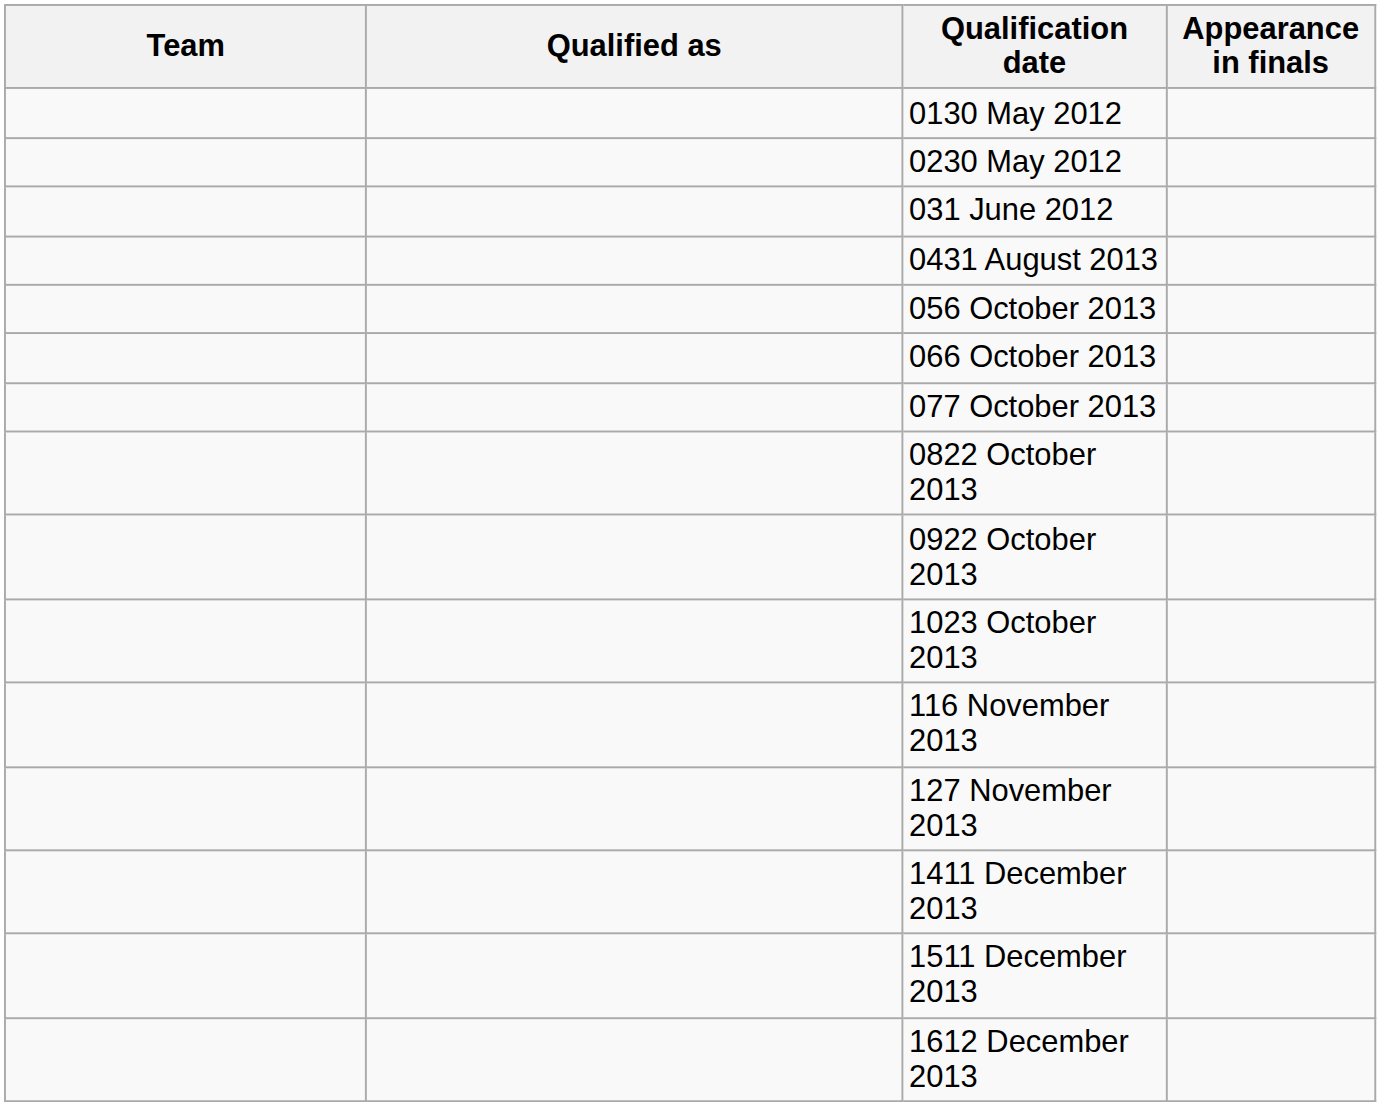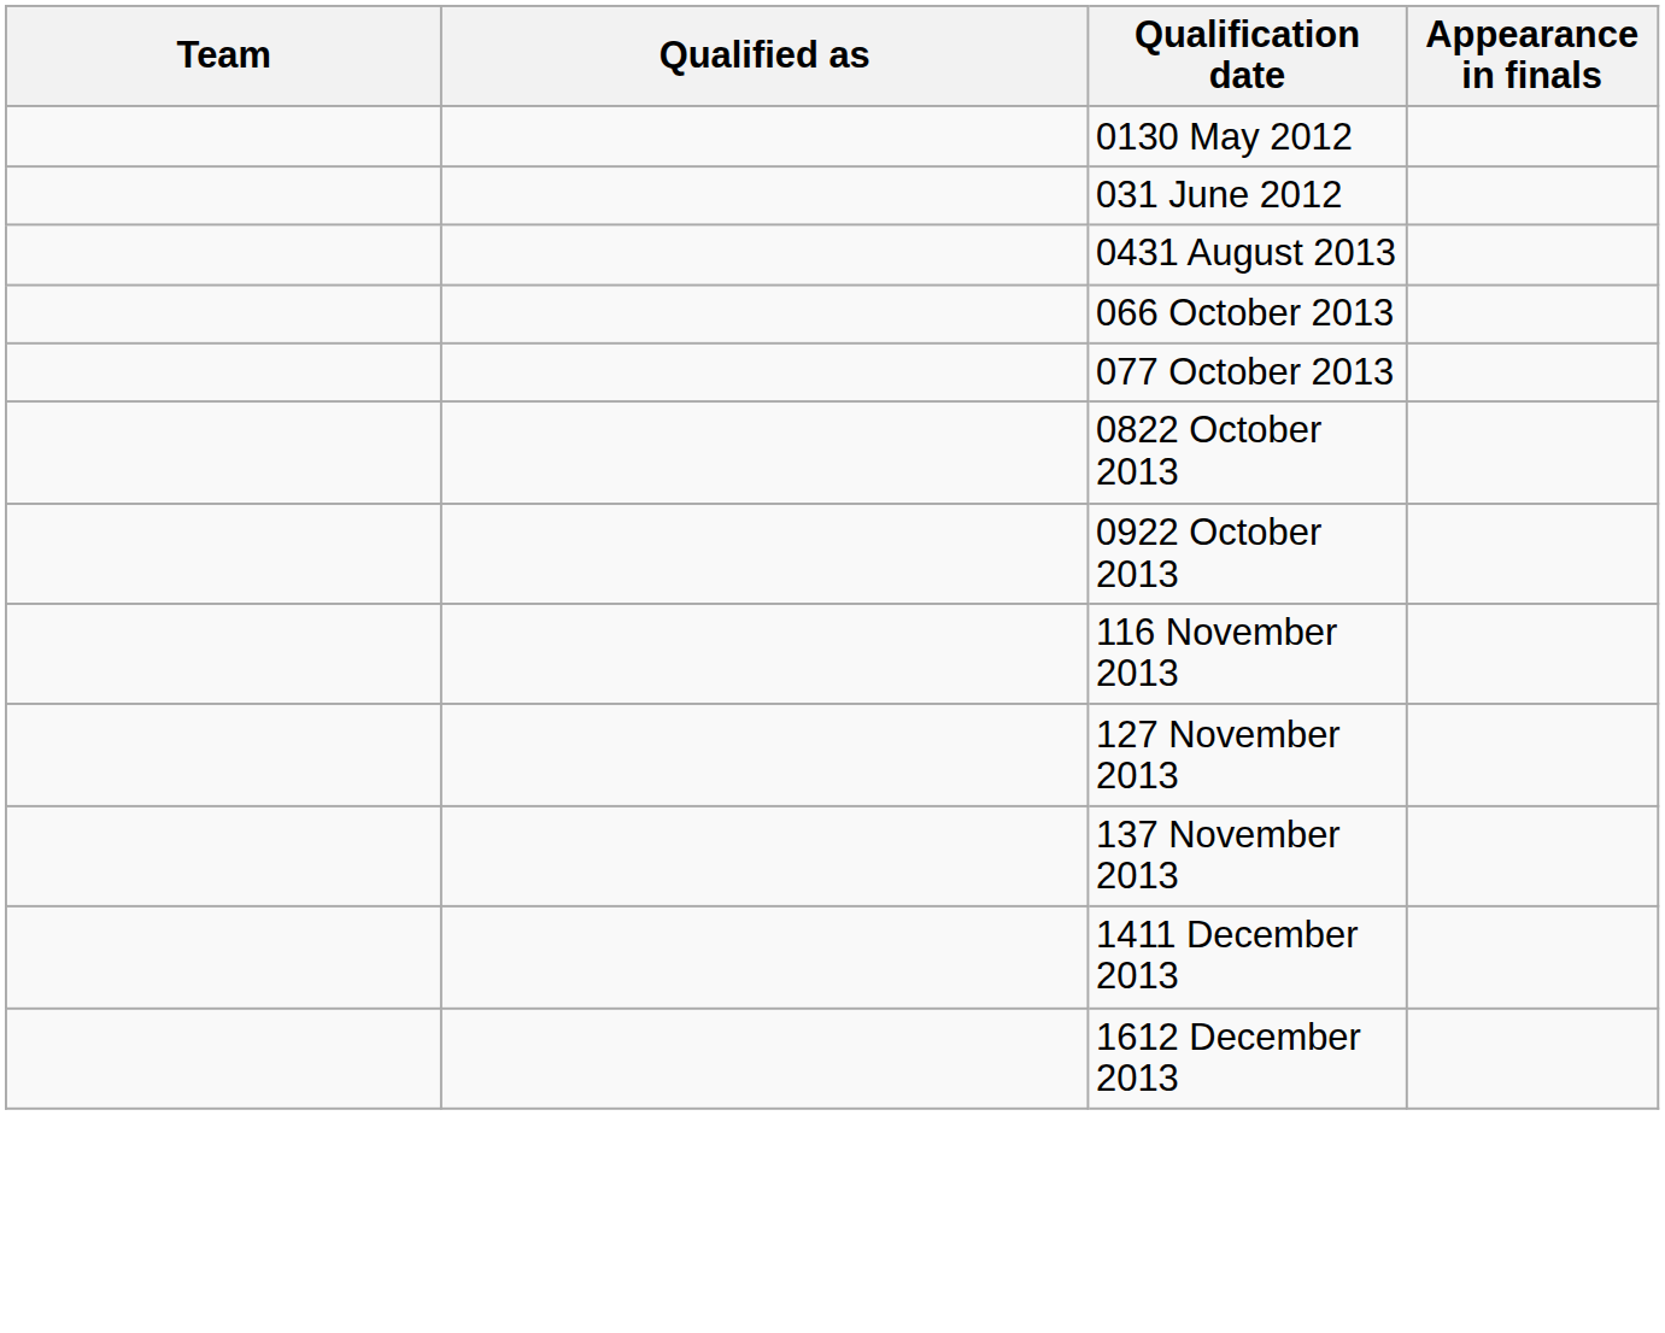- row: 0230 May 2012
- row: 056 October 2013
- row: 1023 October 2013
+ row: 137 November 2013
- row: 1511 December 2013
